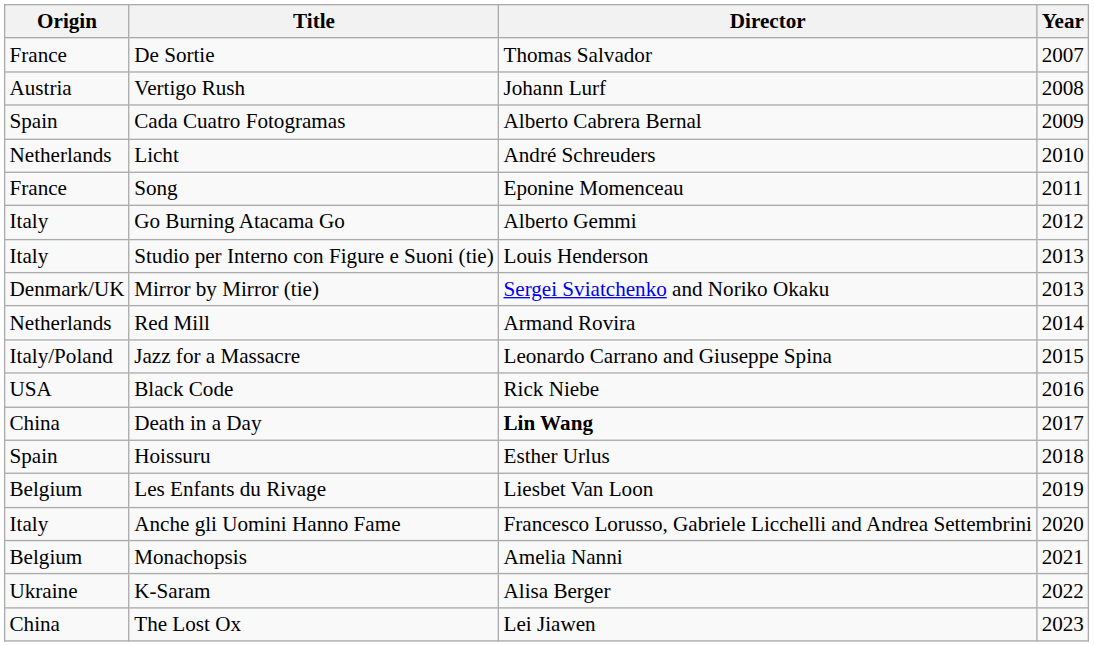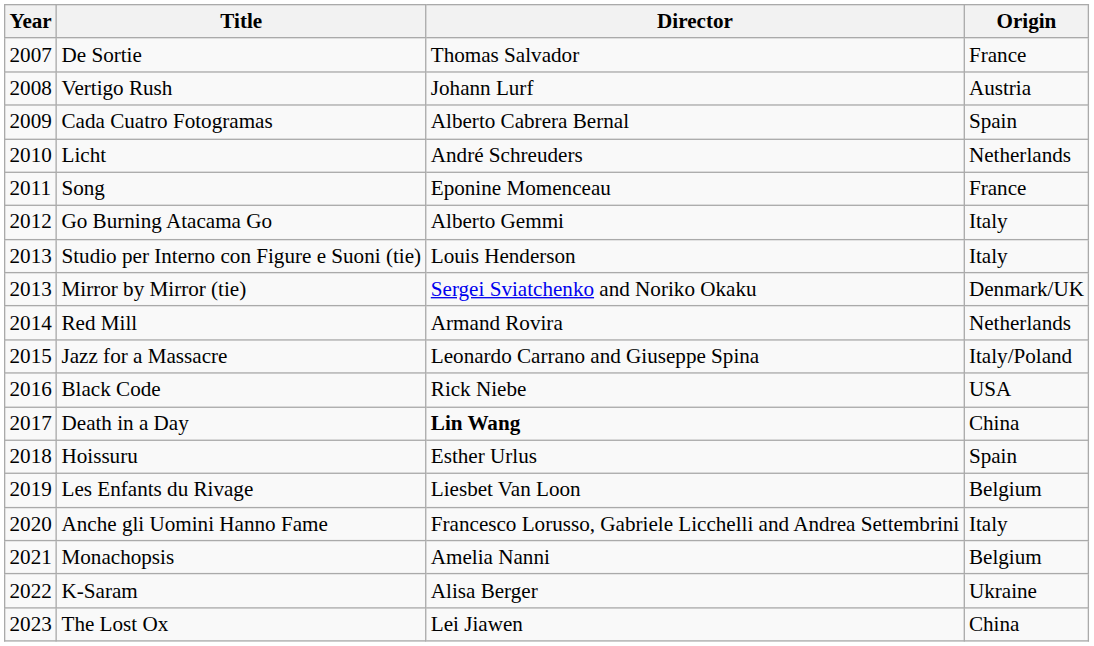columns swapped: Year <-> Origin
